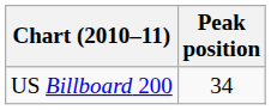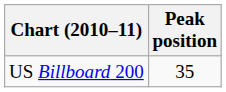US Billboard 200 | Peak position: 34 -> 35
